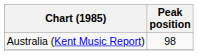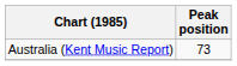Australia (Kent Music Report) | Peak position: 98 -> 73
